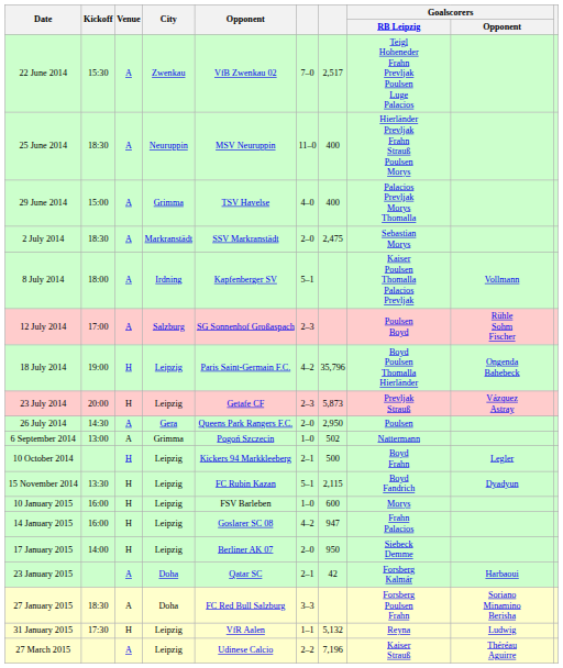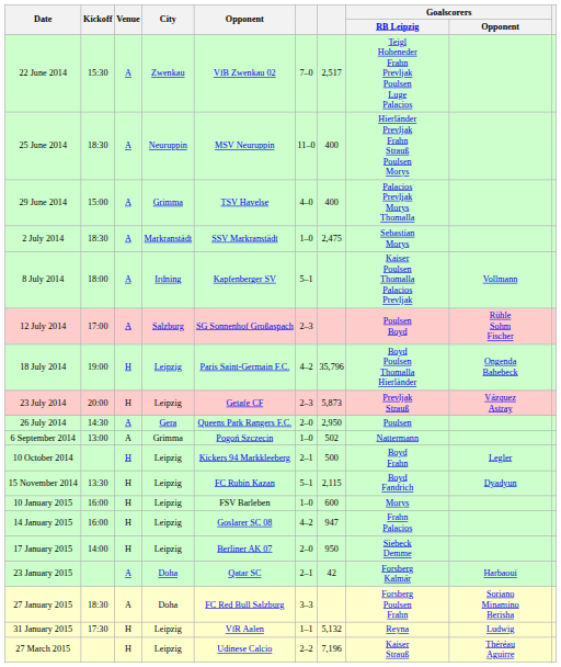2 July 2014 | column 6: 2–0 -> 1–0
27 March 2015 | Venue: A -> H
